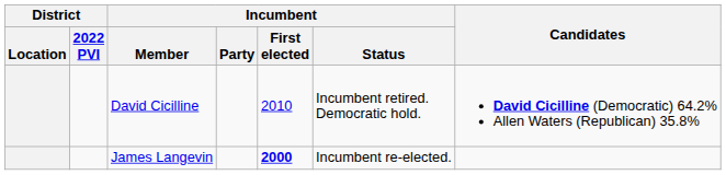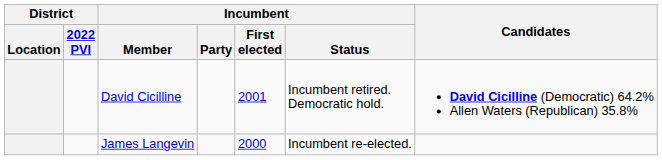David Cicilline | Incumbent / First elected: 2010 -> 2001
James Langevin | Incumbent / First elected: bold -> normal
